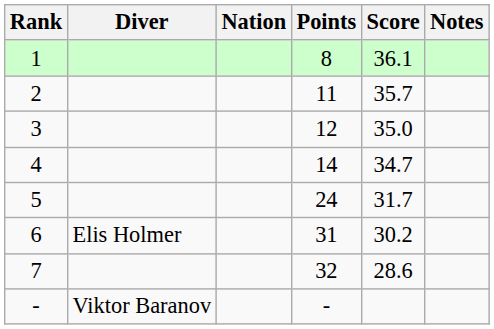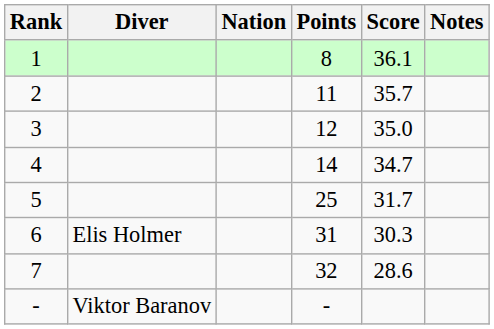5 | Points: 24 -> 25
6 | Score: 30.2 -> 30.3
